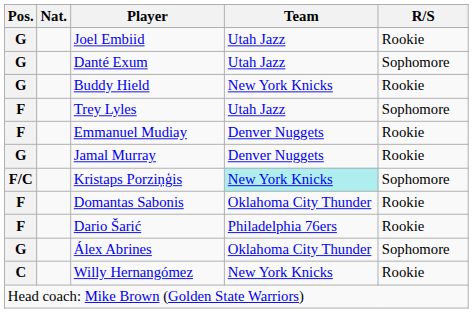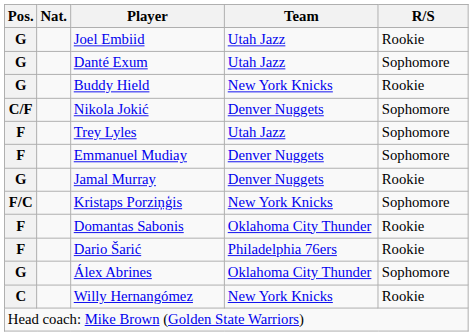+ row: C/F | Nikola Jokić | Denver Nuggets | Sophomore
Emmanuel Mudiay | R/S: Rookie -> Sophomore
Kristaps Porziņģis | Team: paleturquoise background -> no background
